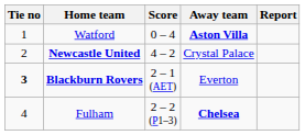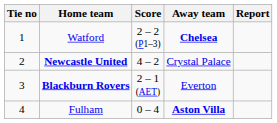Watford | Score: 0 – 4 -> 2 – 2 (P1–3)
Watford | Away team: Aston Villa -> Chelsea
Blackburn Rovers | Tie no: bold -> normal
Fulham | Score: 2 – 2 (P1–3) -> 0 – 4
Fulham | Away team: Chelsea -> Aston Villa
